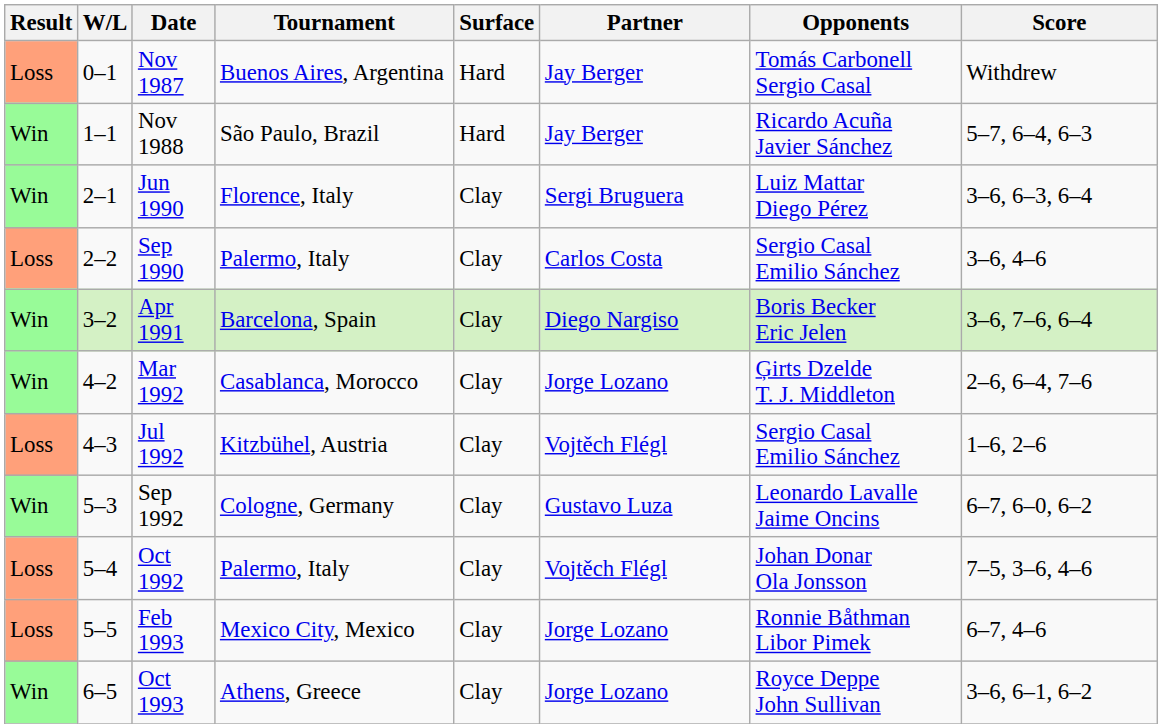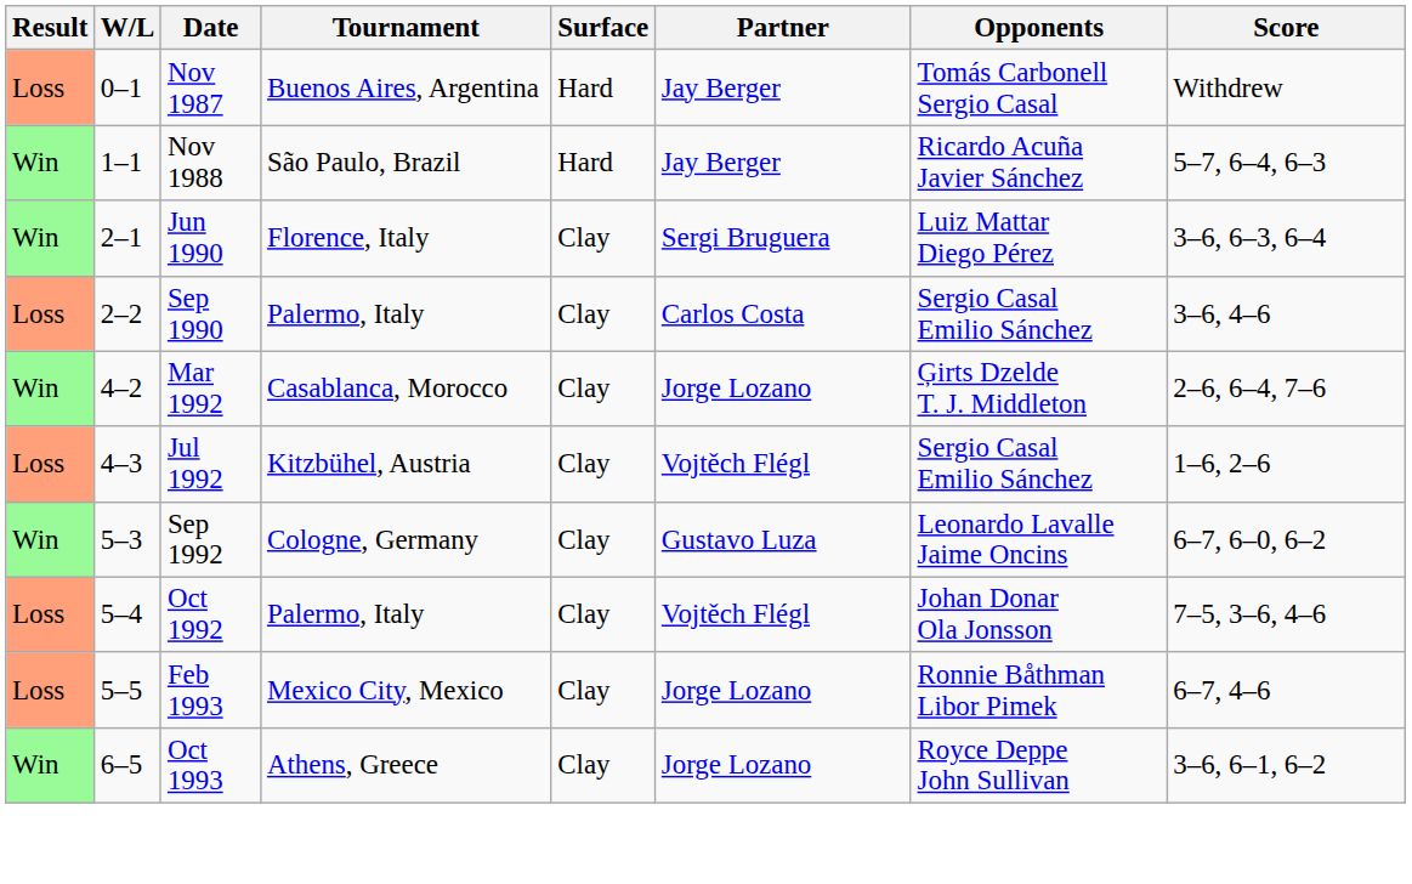- row: Win | 3–2 | Apr 1991 | Barcelona, Spain | Clay | Diego Nargiso | Boris Becker Eric Jelen | 3–6, 7–6, 6–4
